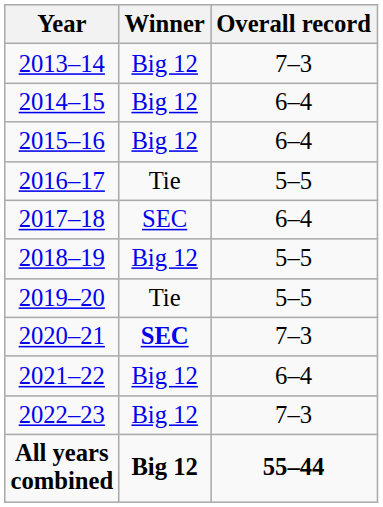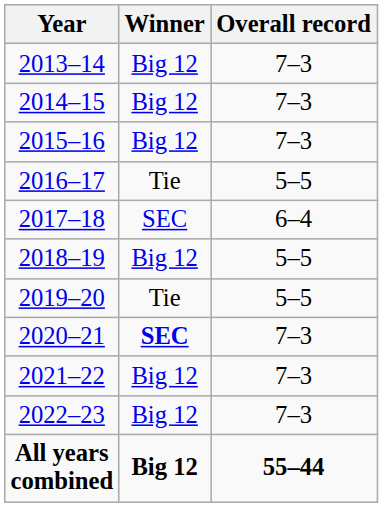2014–15 | Overall record: 6–4 -> 7–3
2015–16 | Overall record: 6–4 -> 7–3
2021–22 | Overall record: 6–4 -> 7–3
